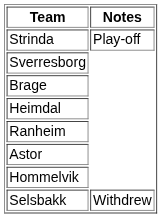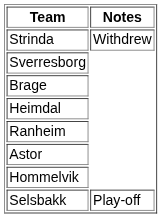Strinda | Notes: Play-off -> Withdrew
Selsbakk | Notes: Withdrew -> Play-off
